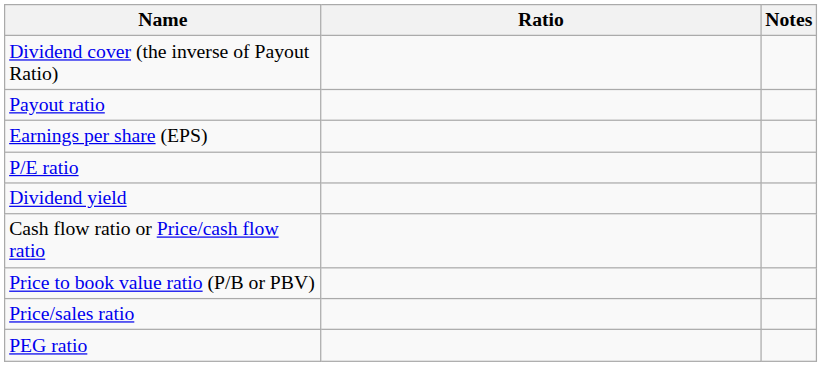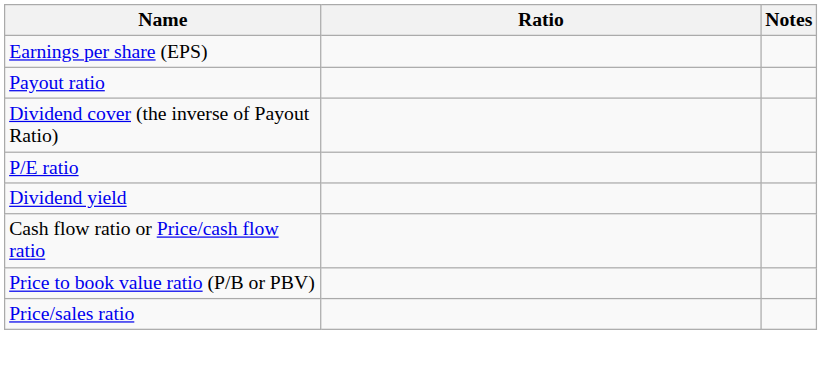rows swapped: Earnings per share (EPS) <-> Dividend cover (the inverse of Payout Ratio)
- row: PEG ratio
